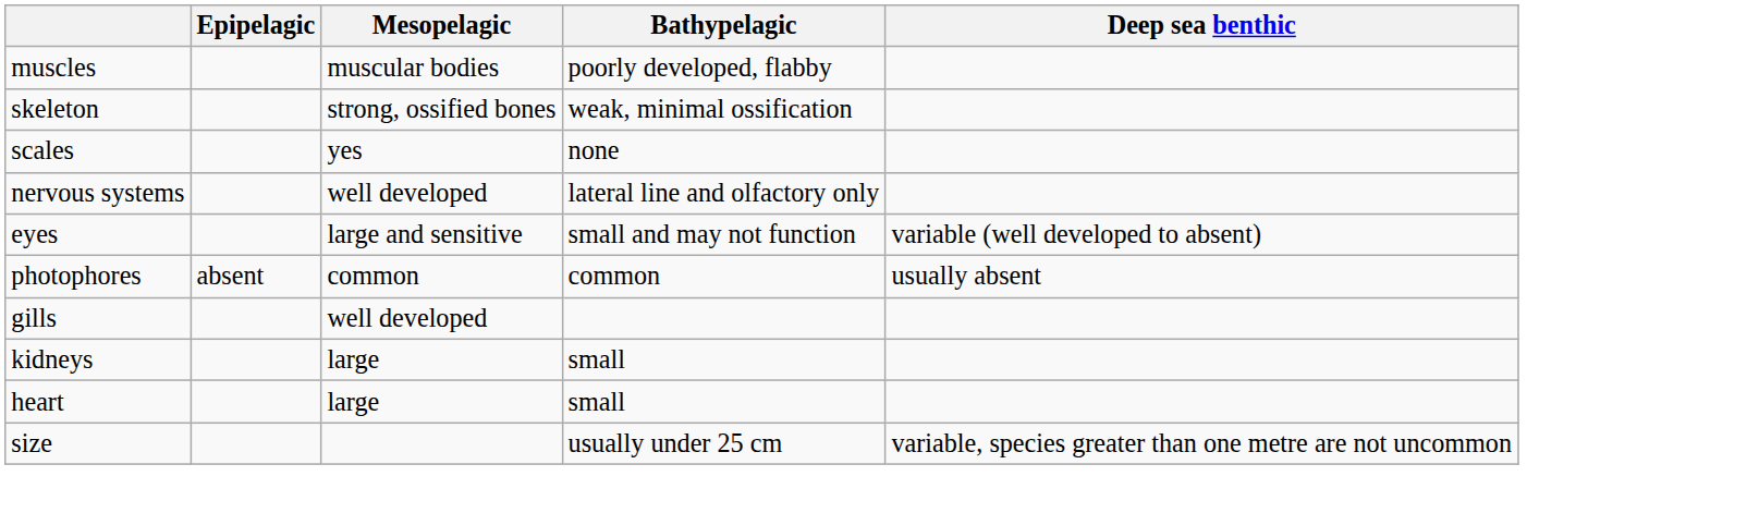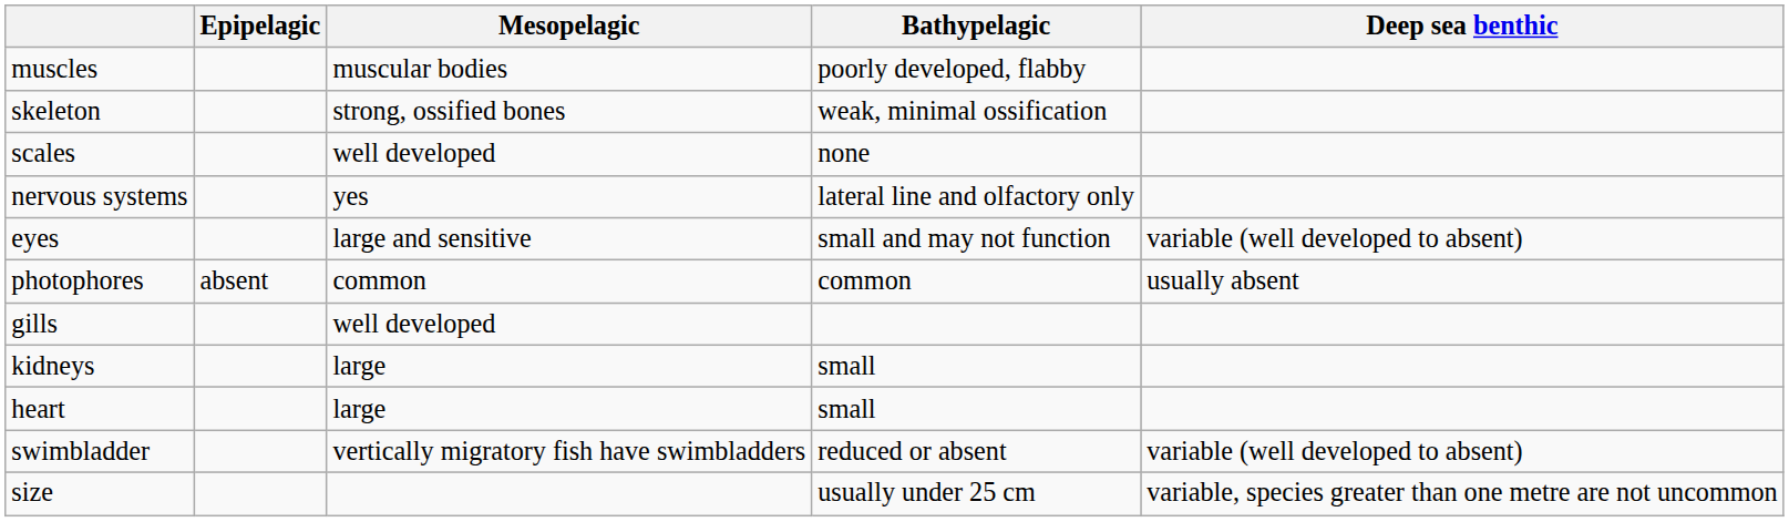scales | Mesopelagic: yes -> well developed
nervous systems | Mesopelagic: well developed -> yes
+ row: swimbladder | vertically migratory fish have swimbladders | reduced or absent | variable (well developed to absent)
